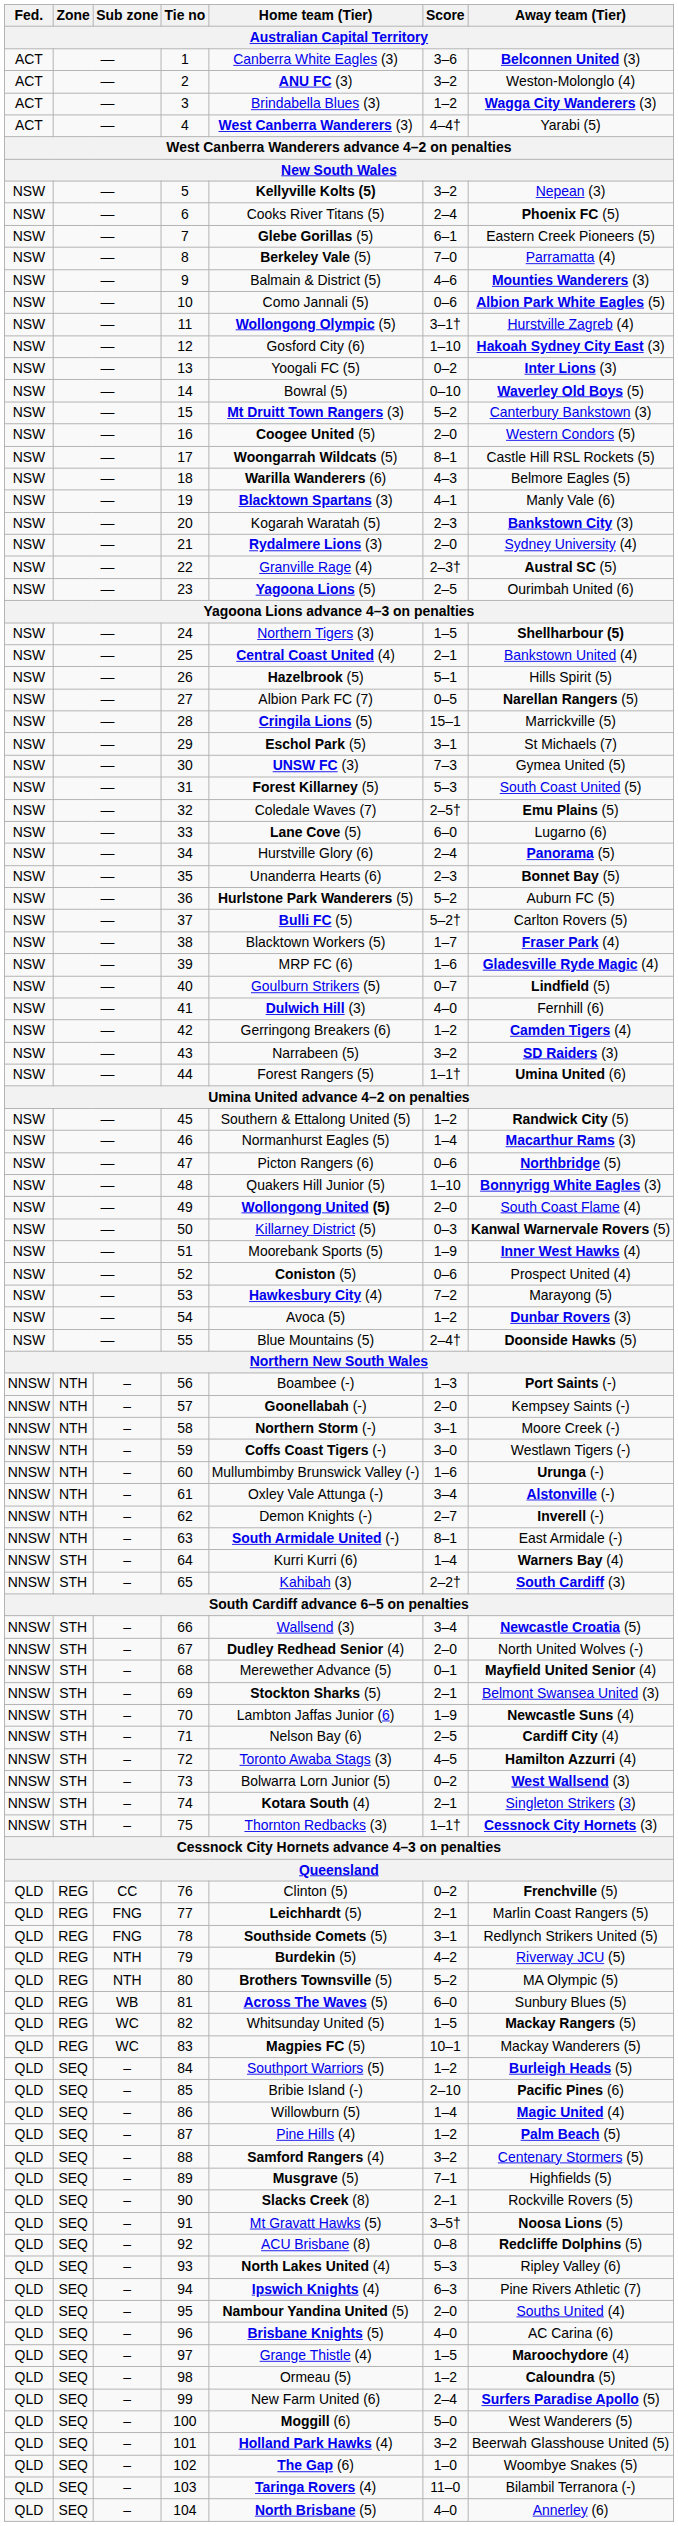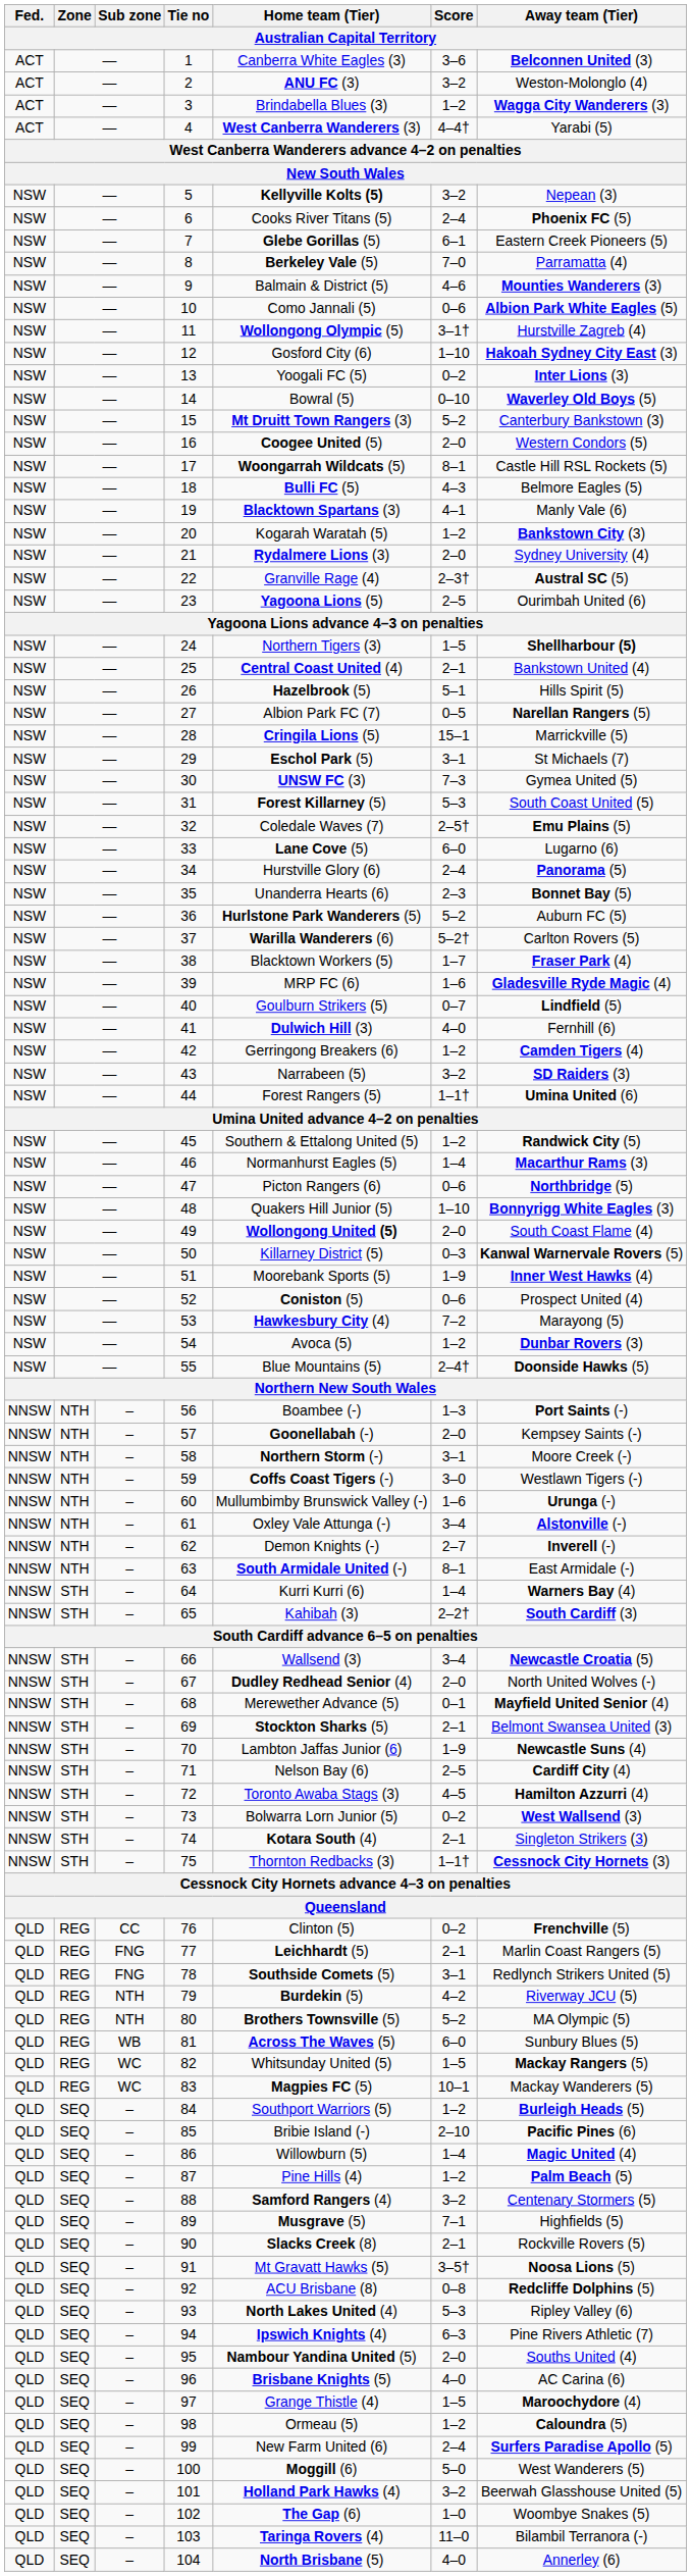18 | Home team (Tier): Warilla Wanderers (6) -> Bulli FC (5)
20 | Score: 2–3 -> 1–2
37 | Home team (Tier): Bulli FC (5) -> Warilla Wanderers (6)
